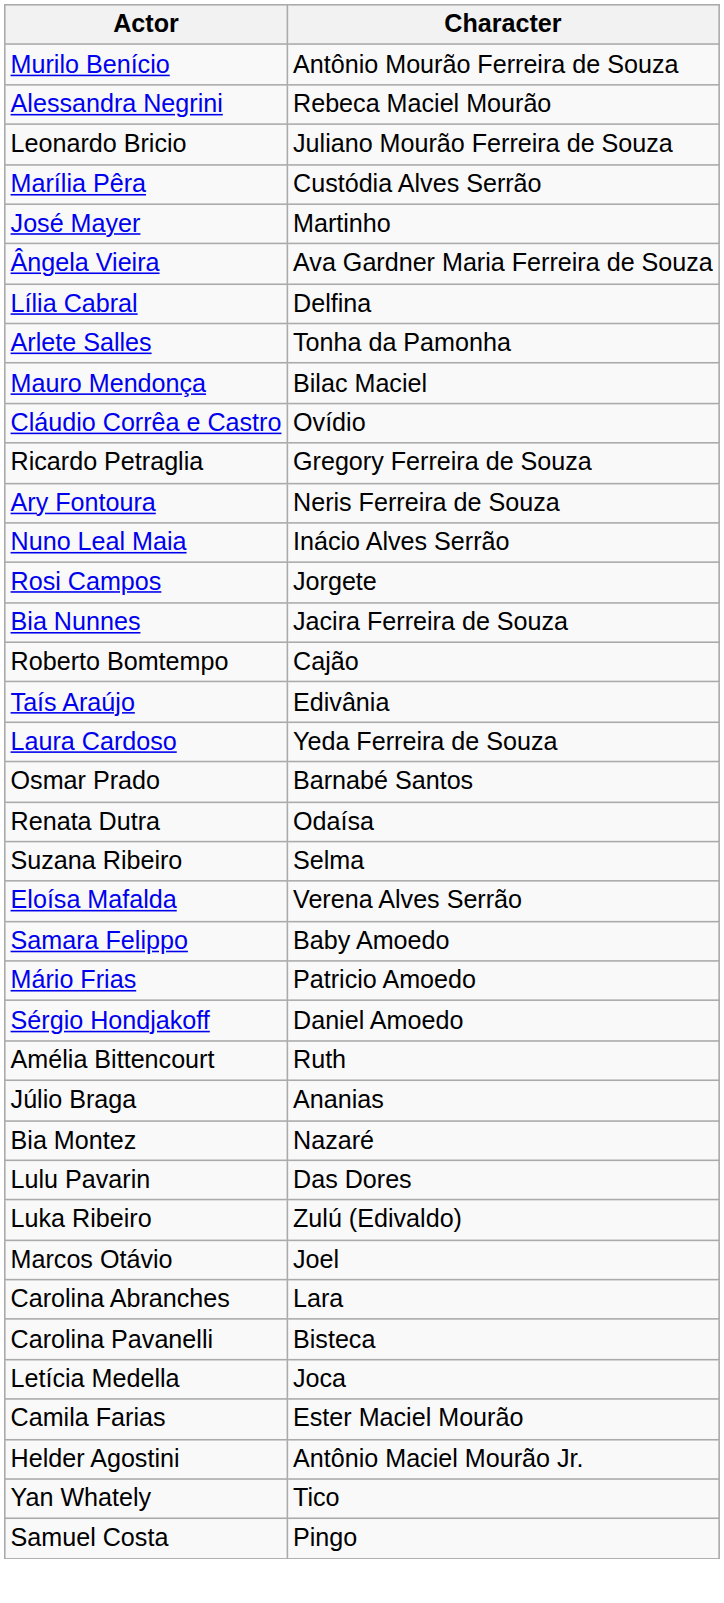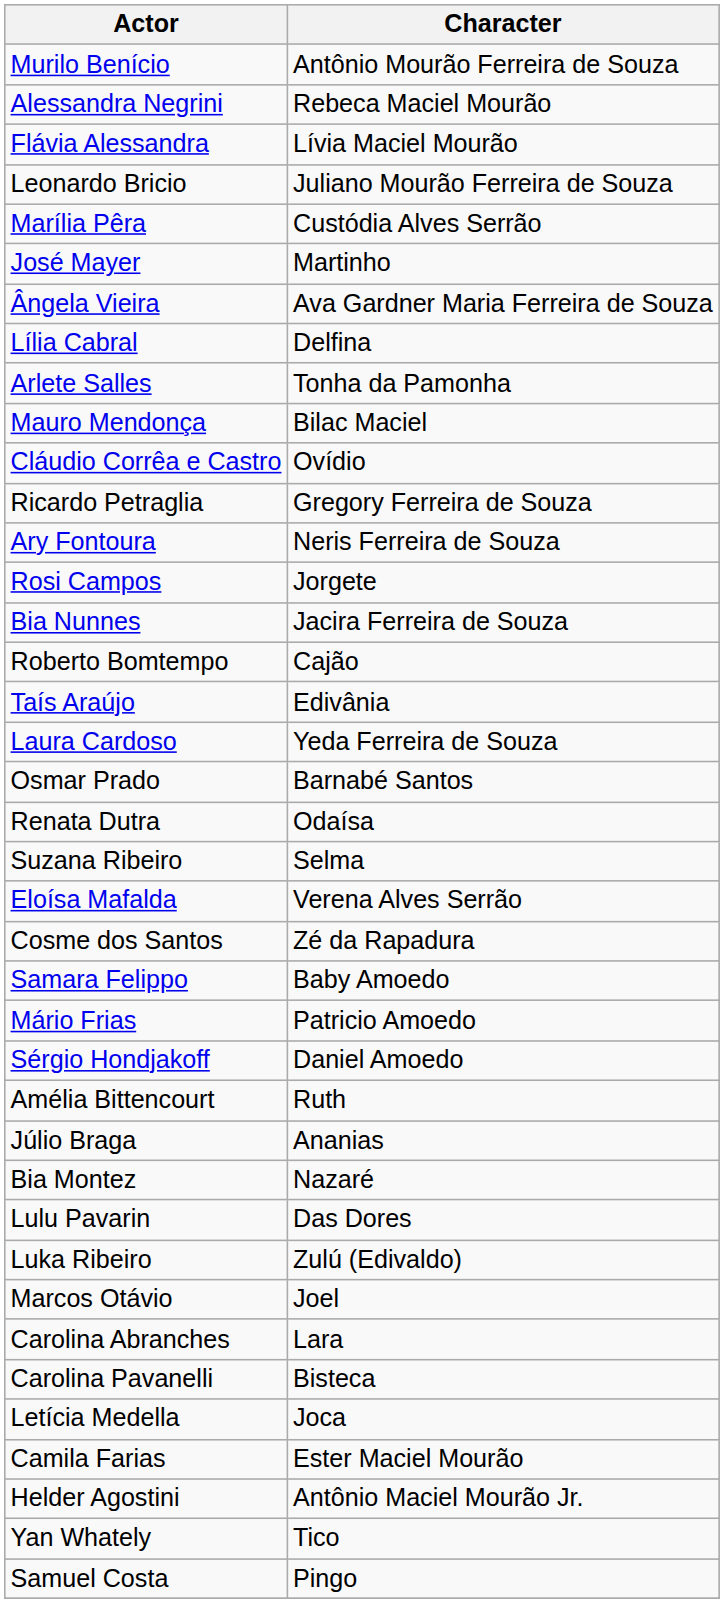+ row: Flávia Alessandra | Lívia Maciel Mourão
- row: Nuno Leal Maia | Inácio Alves Serrão
+ row: Cosme dos Santos | Zé da Rapadura
